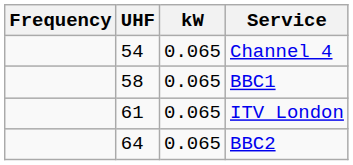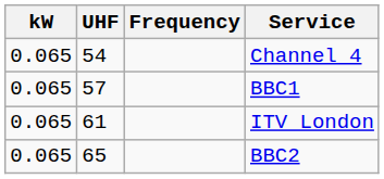columns swapped: Frequency <-> kW
BBC1 | UHF: 58 -> 57
BBC2 | UHF: 64 -> 65
